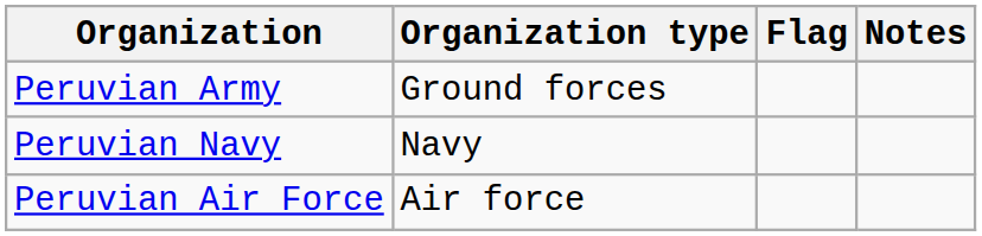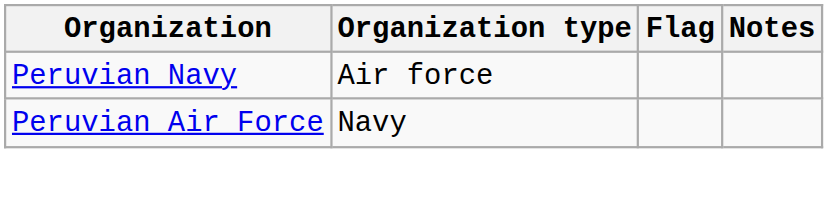- row: Peruvian Army | Ground forces
Peruvian Navy | Organization type: Navy -> Air force
Peruvian Air Force | Organization type: Air force -> Navy
